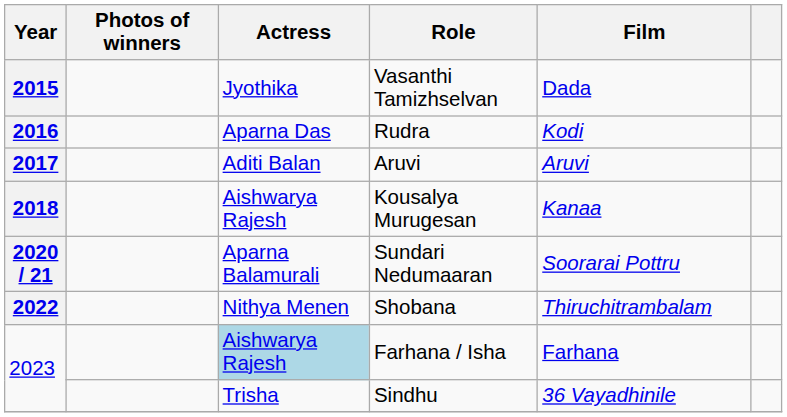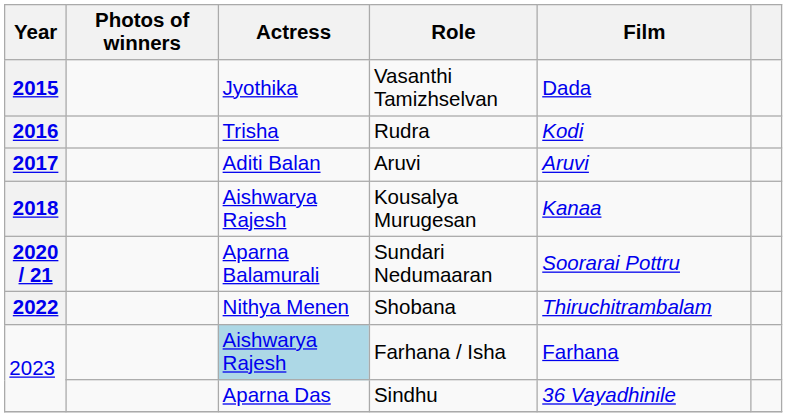Rudra | Actress: Aparna Das -> Trisha
Sindhu | Actress: Trisha -> Aparna Das
